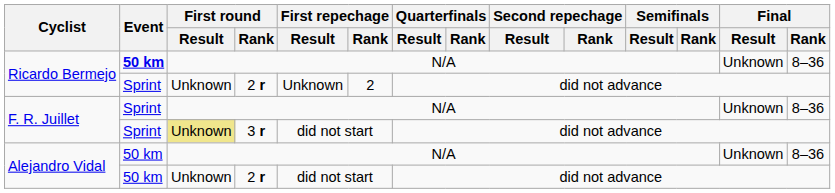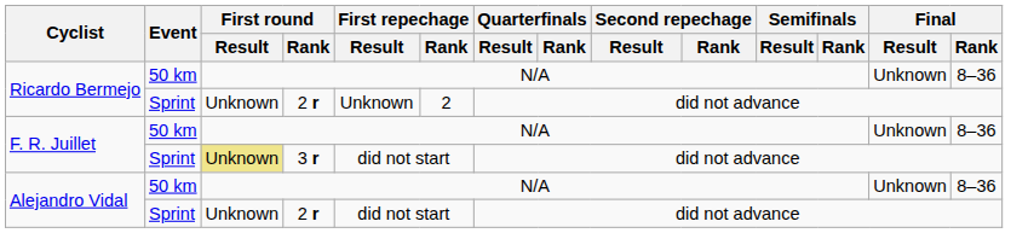Ricardo Bermejo / N/A | Event: bold -> normal
F. R. Juillet / N/A | Event: Sprint -> 50 km
Alejandro Vidal / 2 r | Event: 50 km -> Sprint
